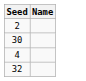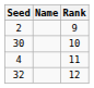+ column: Rank | 9 | 10 | 11 | 12
